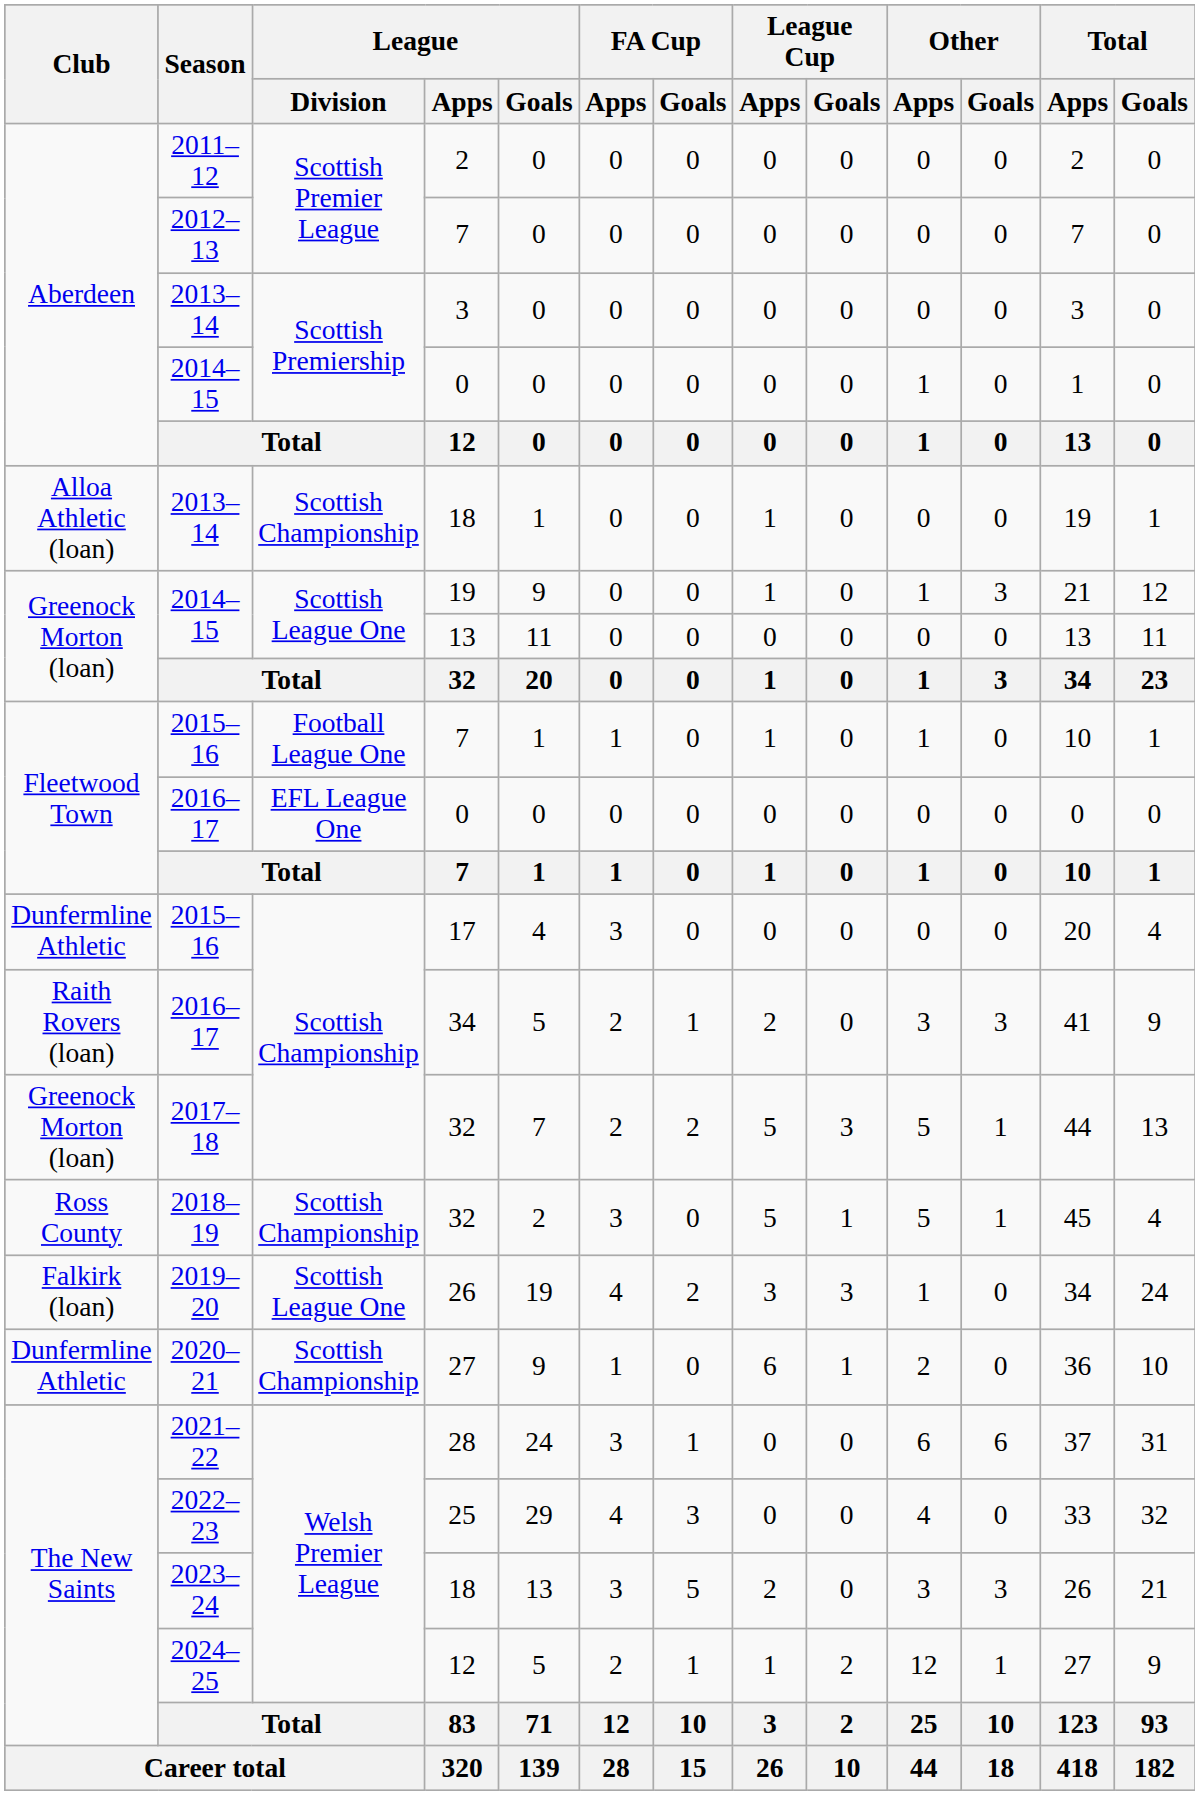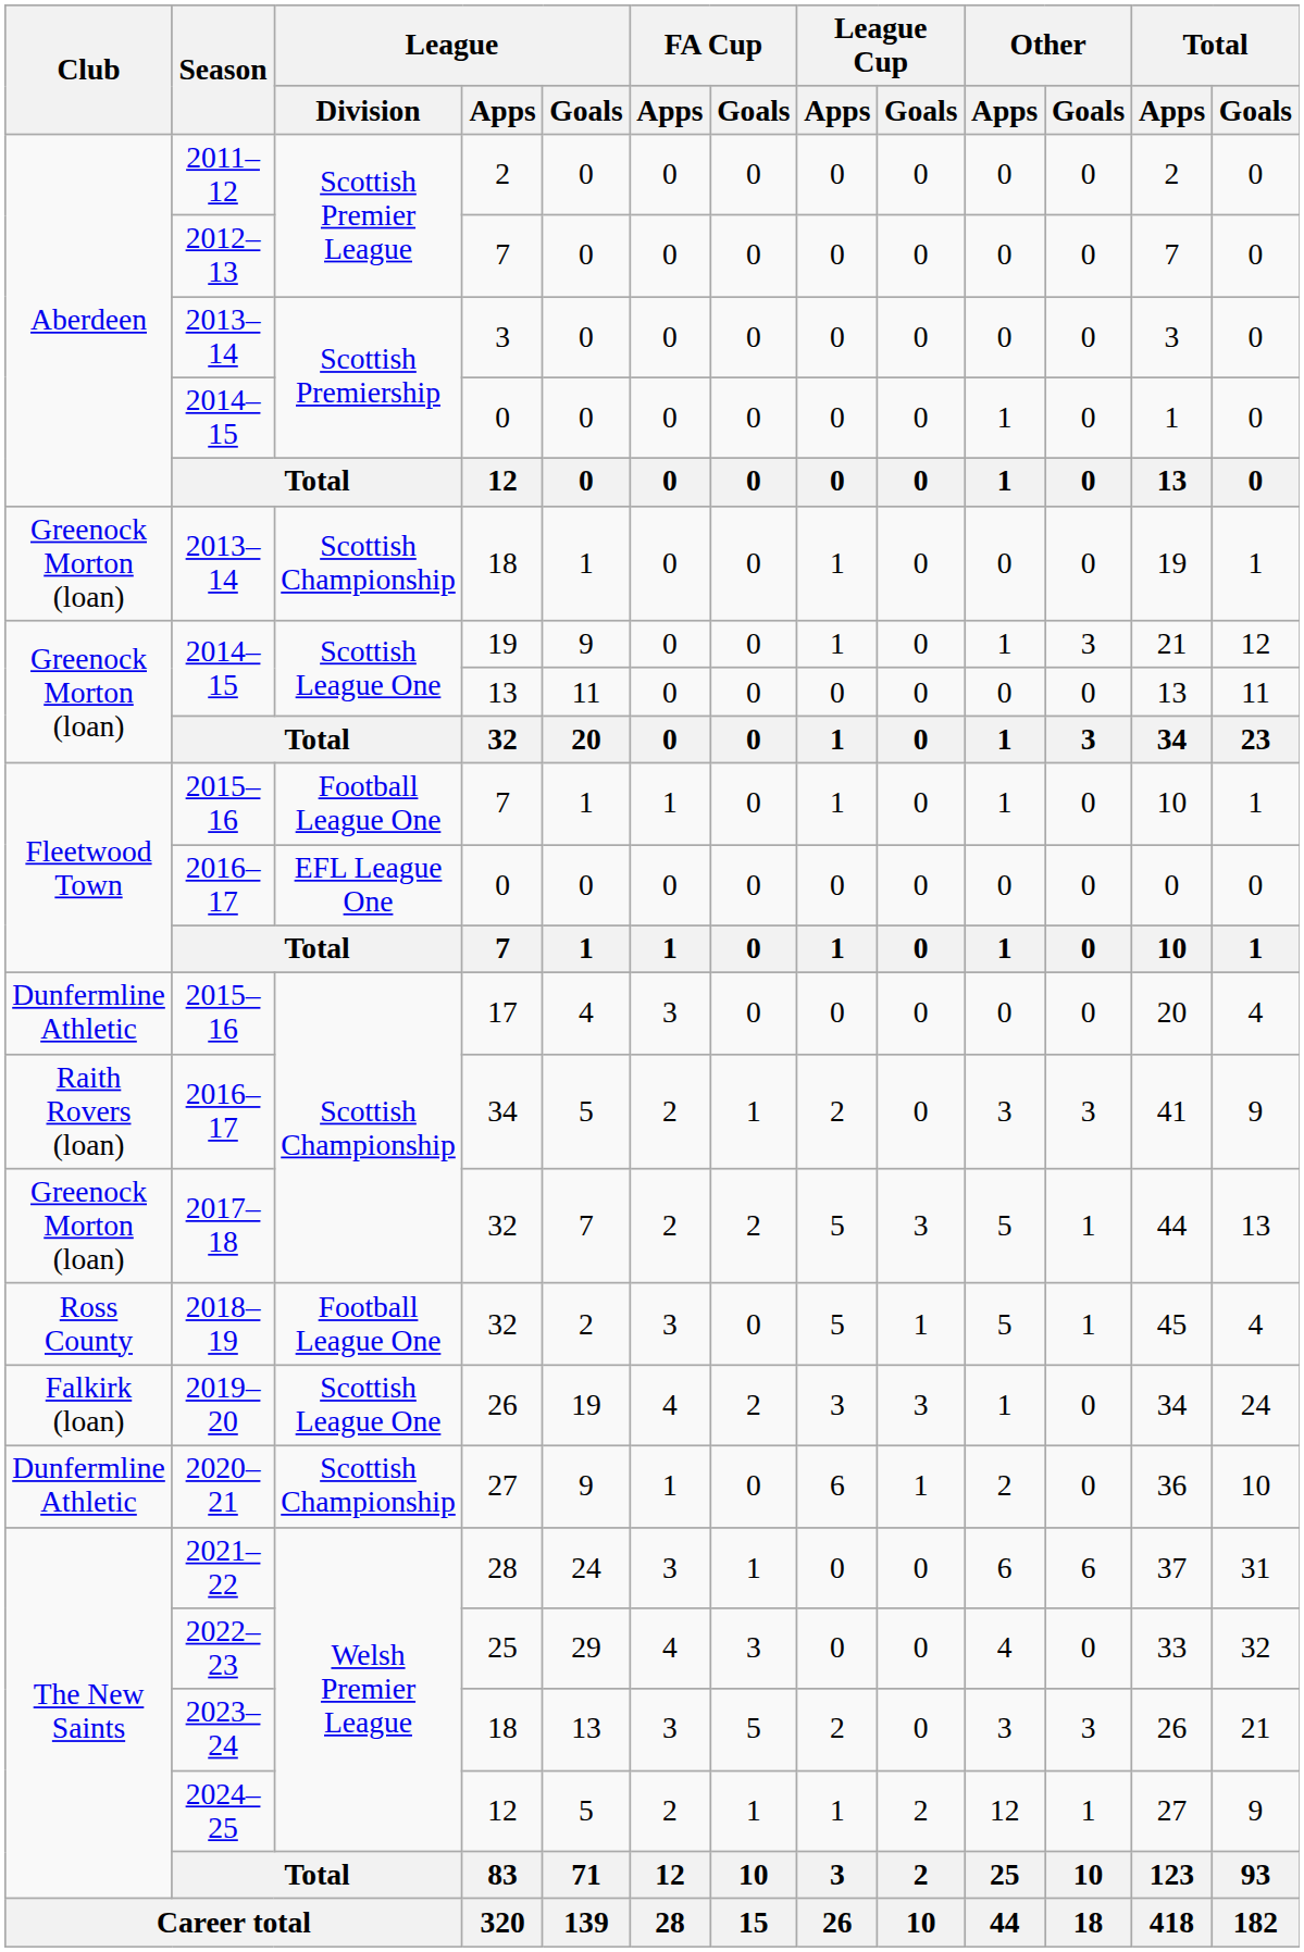2013–14 / 18 | Club: Alloa Athletic (loan) -> Greenock Morton (loan)
2018–19 / 32 | League / Division: Scottish Championship -> Football League One
